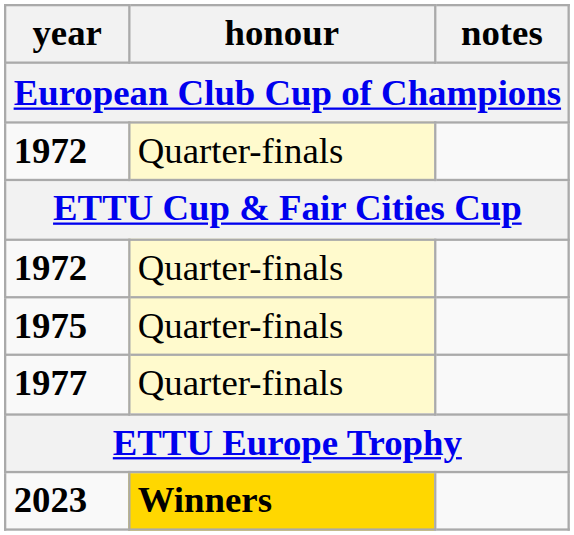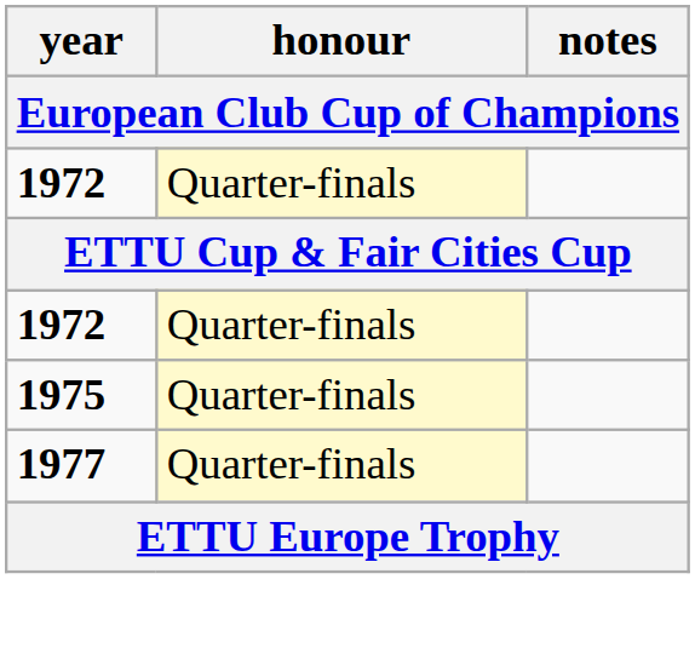- row: 2023 | Winners
